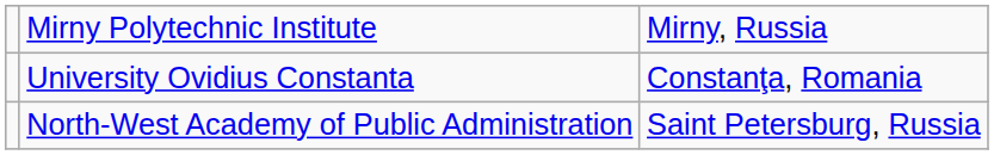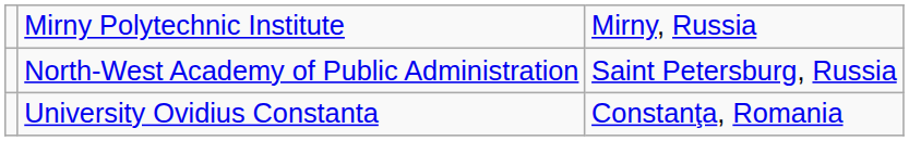rows swapped: University Ovidius Constanta <-> North-West Academy of Public Administration
